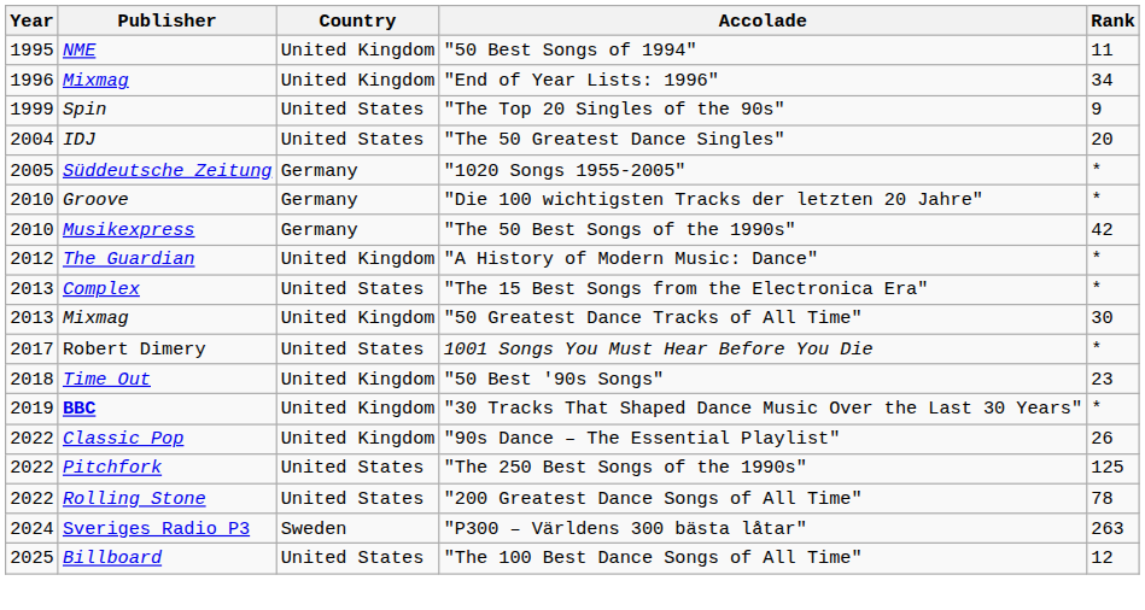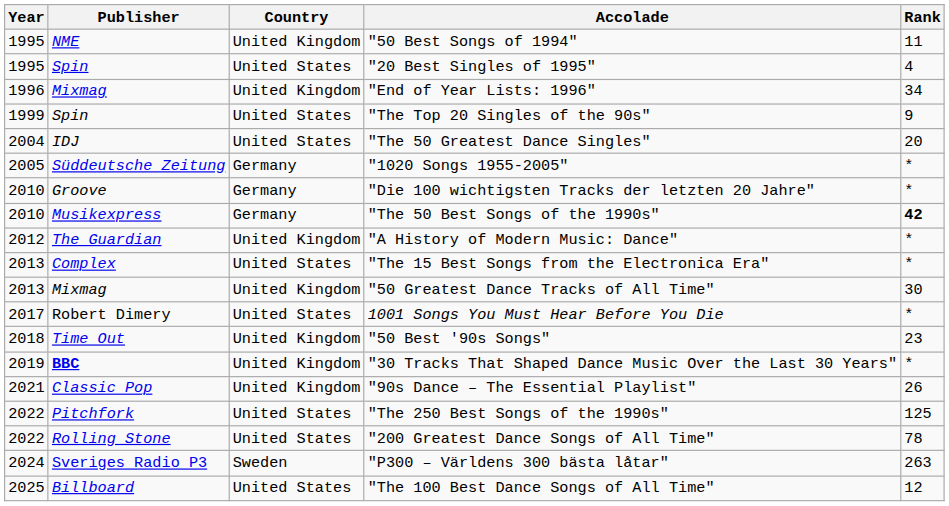+ row: 1995 | Spin | United States | "20 Best Singles of 1995" | 4
"The 50 Best Songs of the 1990s" | Rank: normal -> bold
"90s Dance – The Essential Playlist" | Year: 2022 -> 2021
